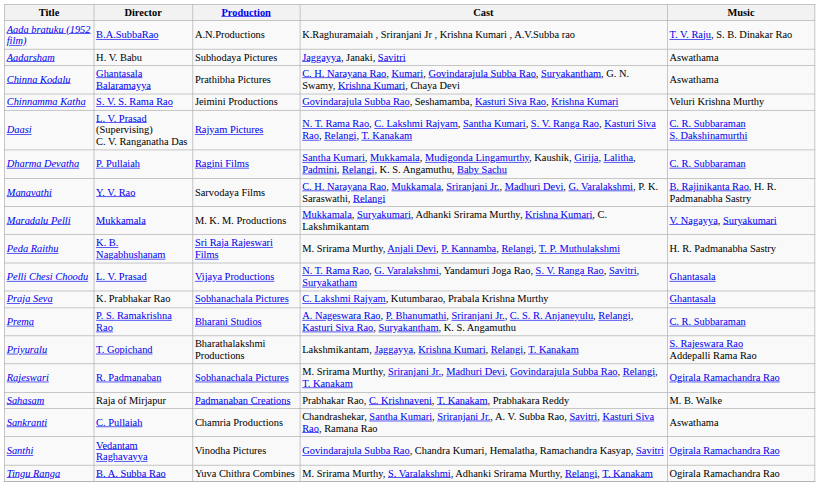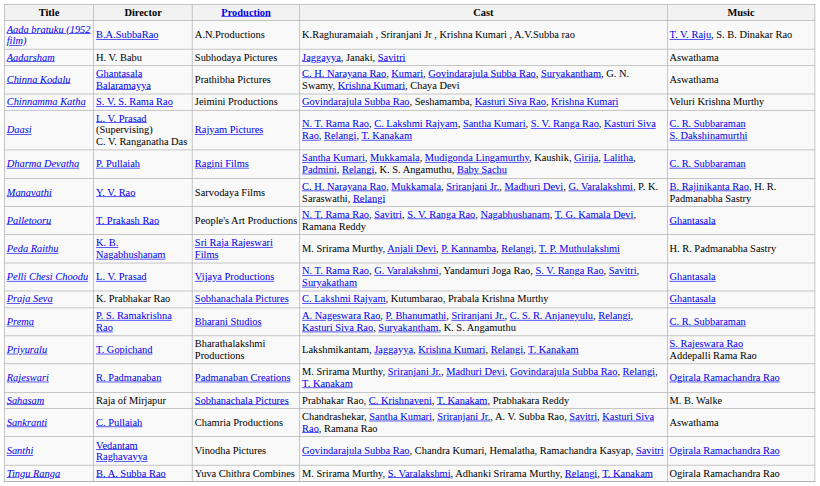- row: Maradalu Pelli | Mukkamala | M. K. M. Productions | Mukkamala, Suryakumari, Adhanki Srirama Murthy, Krishna Kumari, C. Lakshmikantam | V. Nagayya, Suryakumari
+ row: Palletooru | T. Prakash Rao | People's Art Productions | N. T. Rama Rao, Savitri, S. V. Ranga Rao, Nagabhushanam, T. G. Kamala Devi, Ramana Reddy | Ghantasala
Rajeswari | Production: Sobhanachala Pictures -> Padmanaban Creations
Sahasam | Production: Padmanaban Creations -> Sobhanachala Pictures
